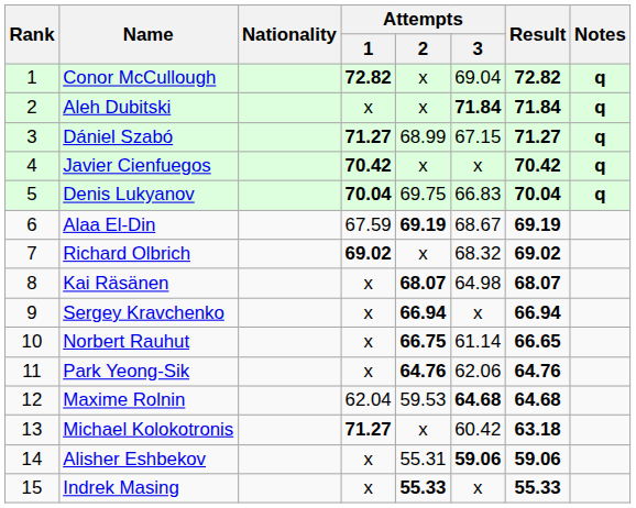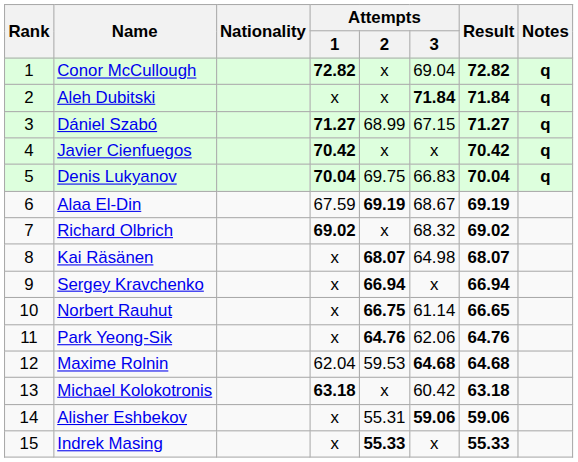Michael Kolokotronis | Attempts / 1: 71.27 -> 63.18
